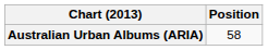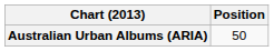Australian Urban Albums (ARIA) | Position: 58 -> 50
